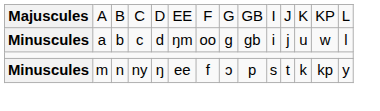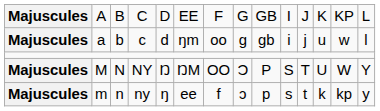c | column 1: Minuscules -> Majuscules
+ row: Majuscules | M | N | NY | Ŋ | ŊM | OO | Ɔ | P | S | T | U | W | Y
ny | column 1: Minuscules -> Majuscules
